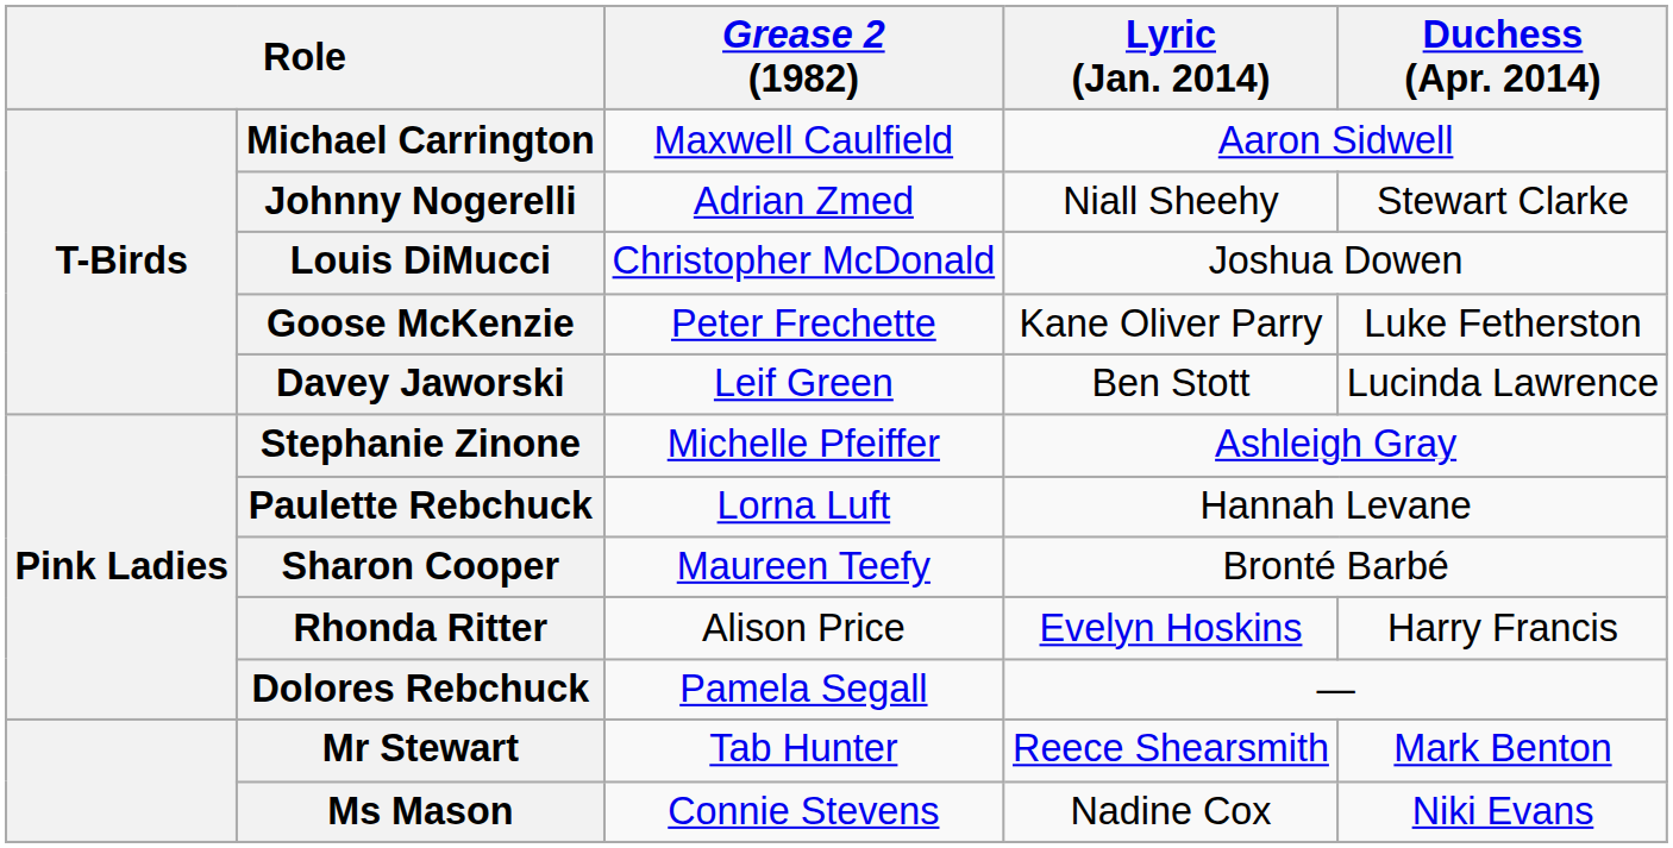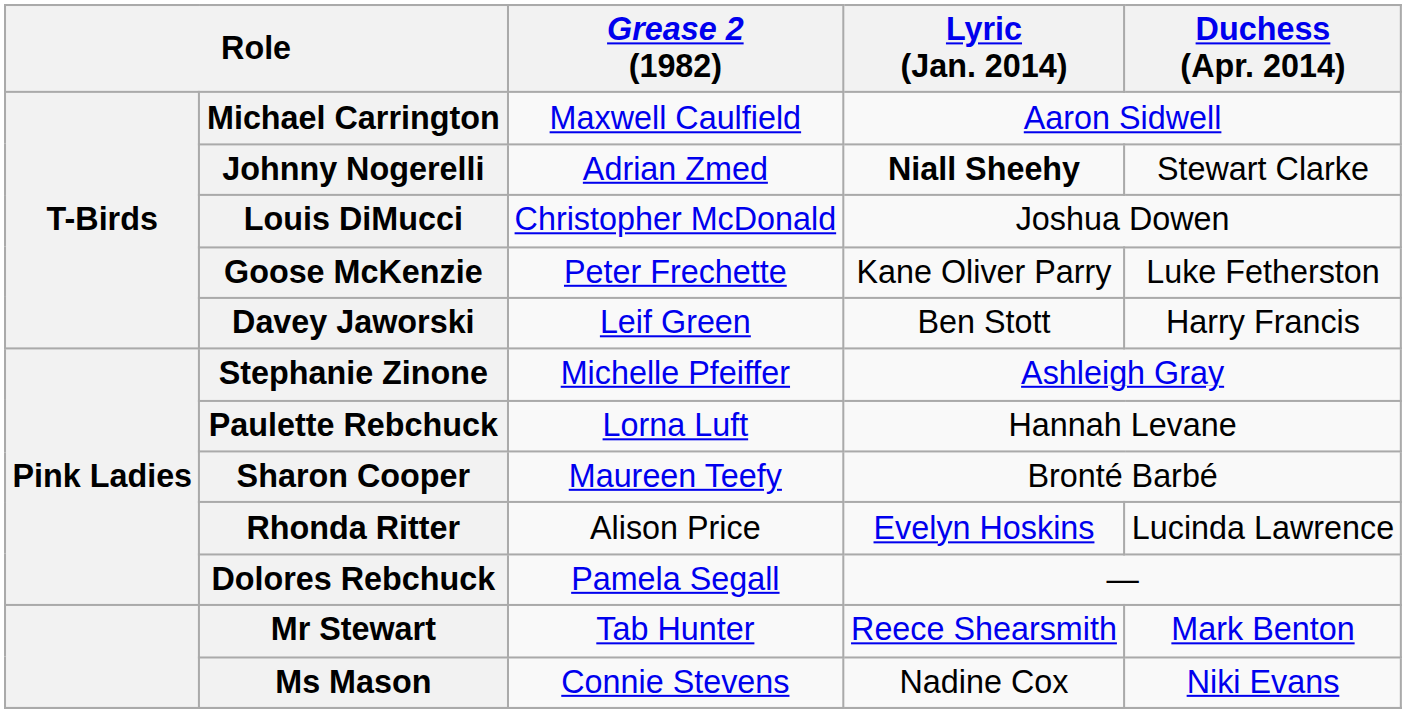Johnny Nogerelli | Lyric (Jan. 2014): normal -> bold
Davey Jaworski | Duchess (Apr. 2014): Lucinda Lawrence -> Harry Francis
Rhonda Ritter | Duchess (Apr. 2014): Harry Francis -> Lucinda Lawrence
